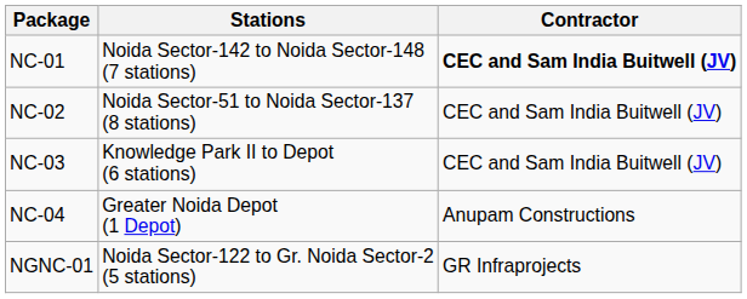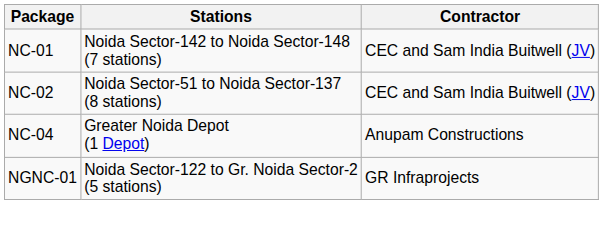NC-01 | Contractor: bold -> normal
- row: NC-03 | Knowledge Park II to Depot (6 stations) | CEC and Sam India Buitwell (JV)
